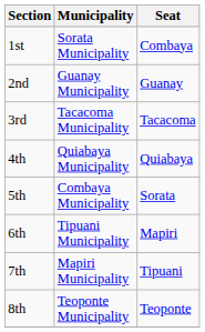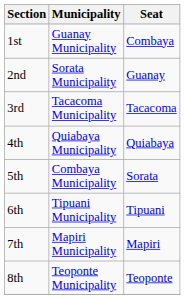1st | Municipality: Sorata Municipality -> Guanay Municipality
2nd | Municipality: Guanay Municipality -> Sorata Municipality
6th | Seat: Mapiri -> Tipuani
7th | Seat: Tipuani -> Mapiri
